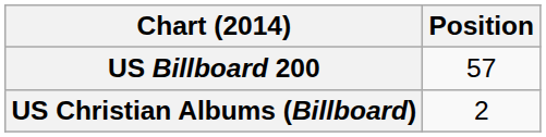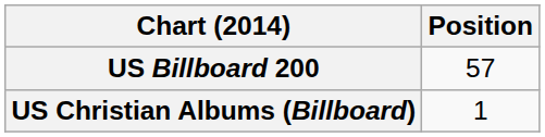US Christian Albums (Billboard) | Position: 2 -> 1
